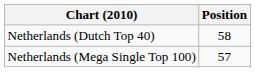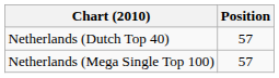Netherlands (Dutch Top 40) | Position: 58 -> 57
